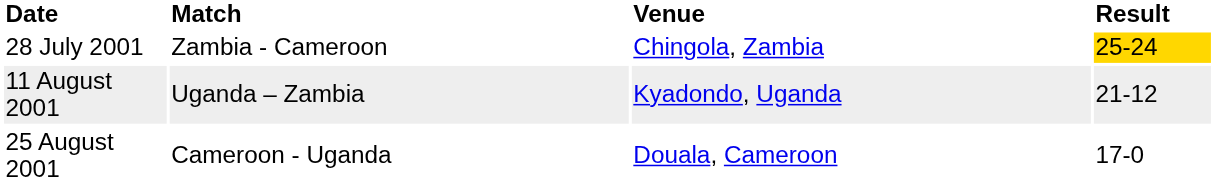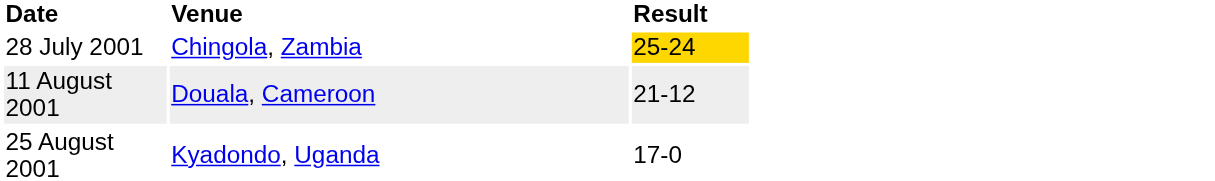- column: Match | Zambia - Cameroon | Uganda – Zambia | Cameroon - Uganda
11 August 2001 | Venue: Kyadondo, Uganda -> Douala, Cameroon
25 August 2001 | Venue: Douala, Cameroon -> Kyadondo, Uganda
